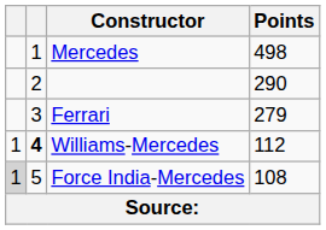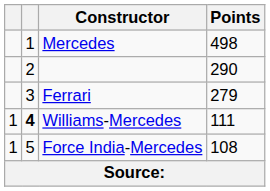Williams-Mercedes | Points: 112 -> 111
Force India-Mercedes | column 1: lightgrey background -> no background
